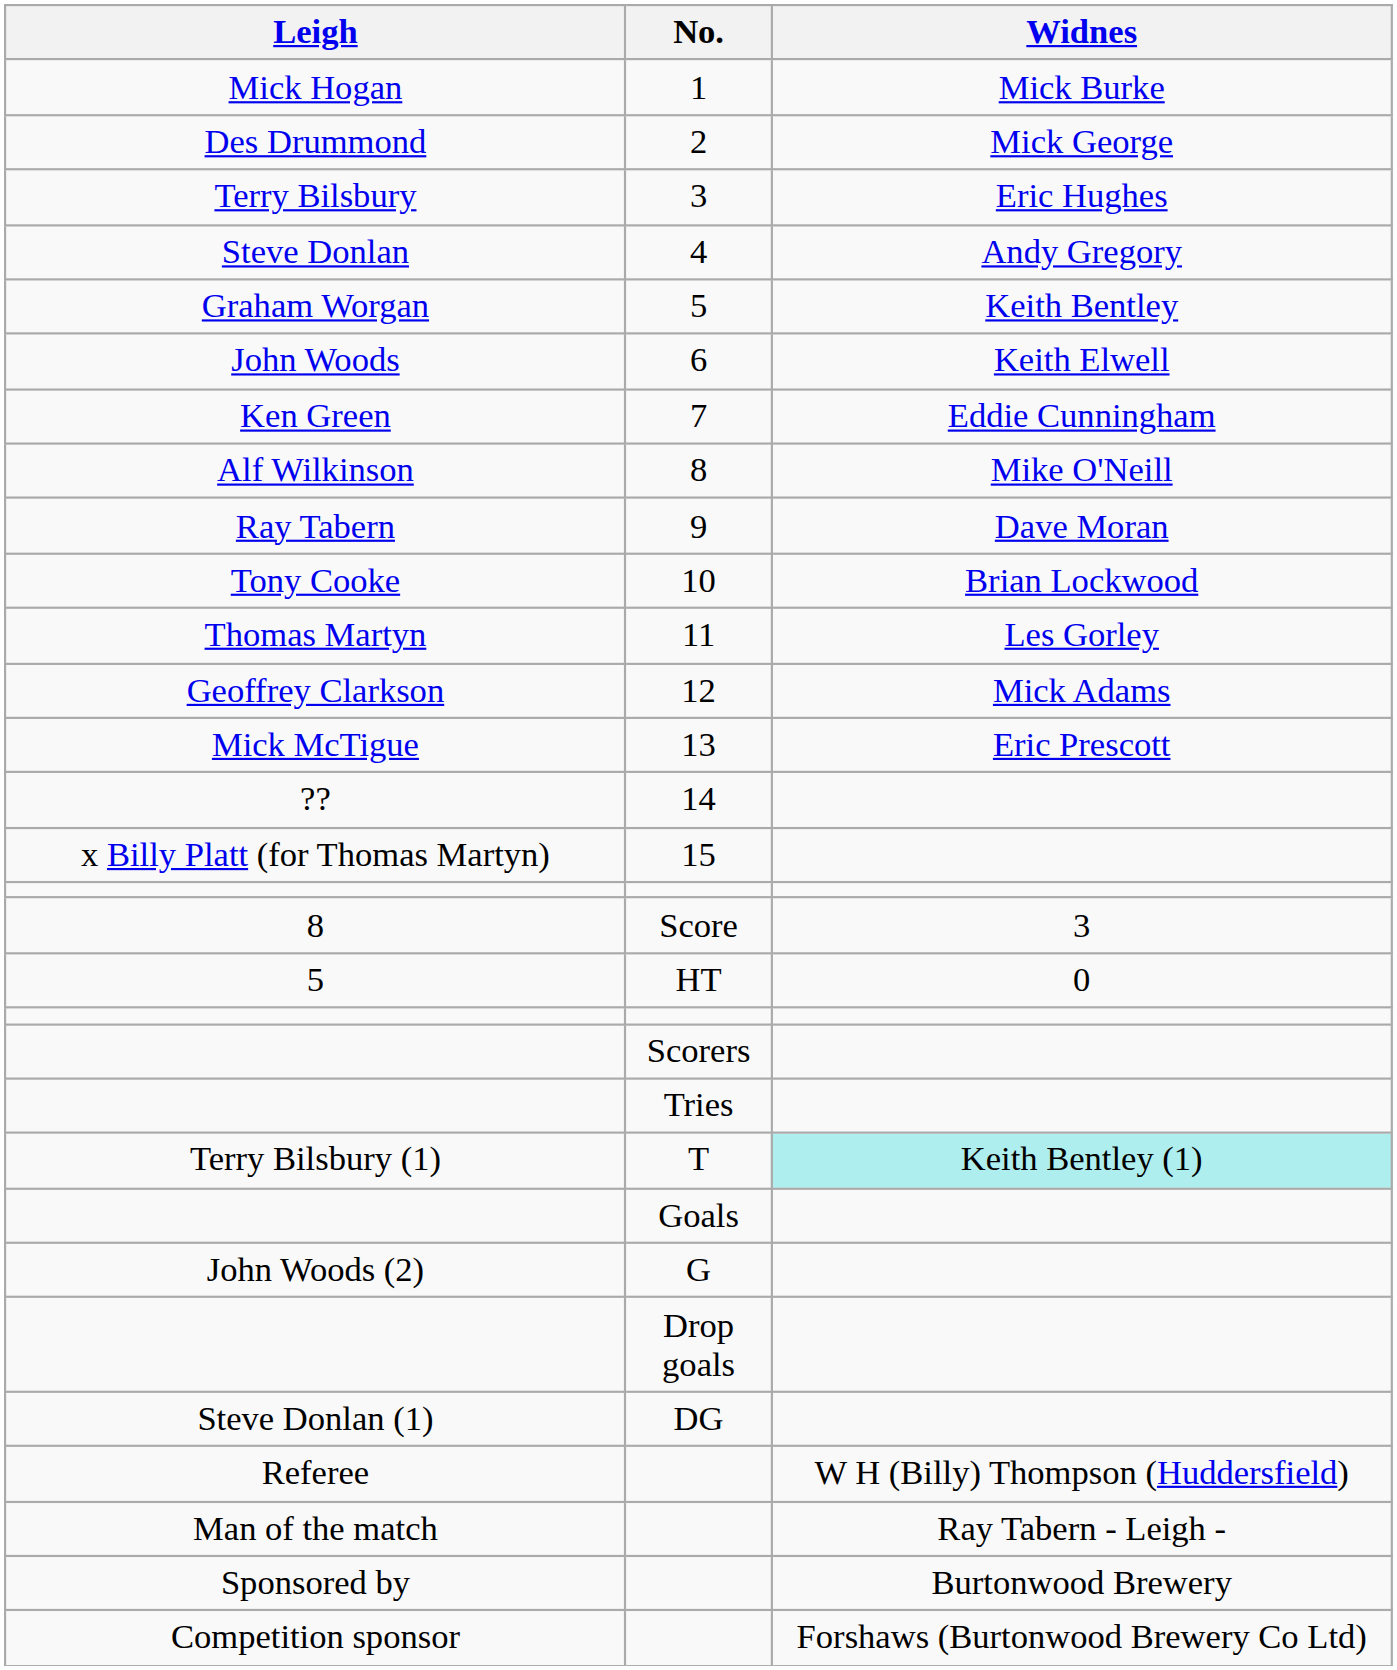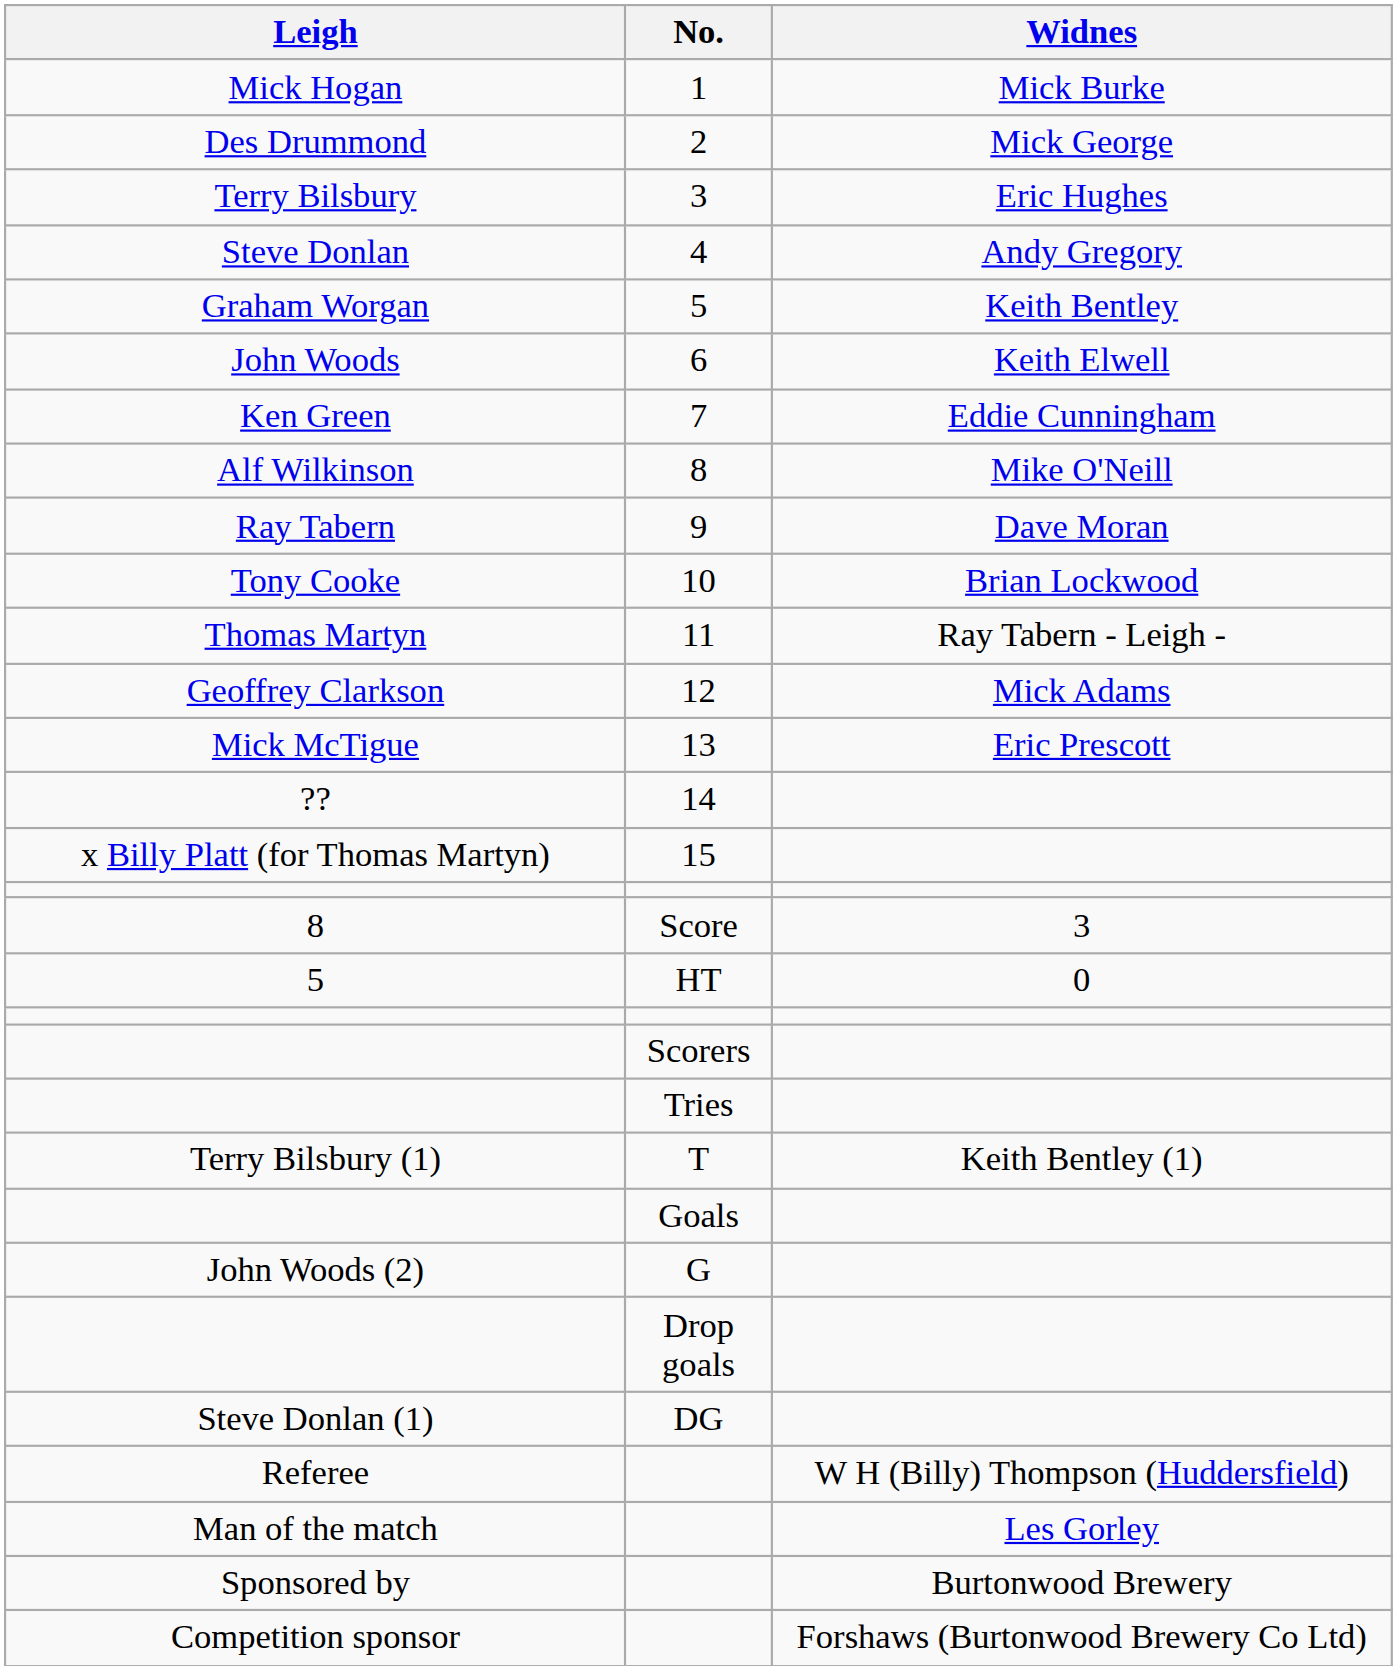Thomas Martyn | Widnes: Les Gorley -> Ray Tabern - Leigh -
Terry Bilsbury (1) | Widnes: paleturquoise background -> no background
Man of the match | Widnes: Ray Tabern - Leigh - -> Les Gorley
